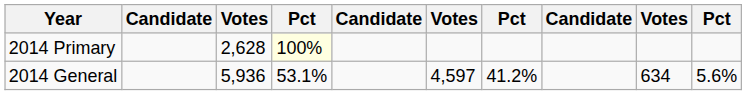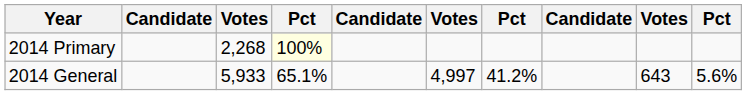2014 Primary | column 3: 2,628 -> 2,268
2014 General | column 3: 5,936 -> 5,933
2014 General | column 4: 53.1% -> 65.1%
2014 General | column 6: 4,597 -> 4,997
2014 General | column 9: 634 -> 643
